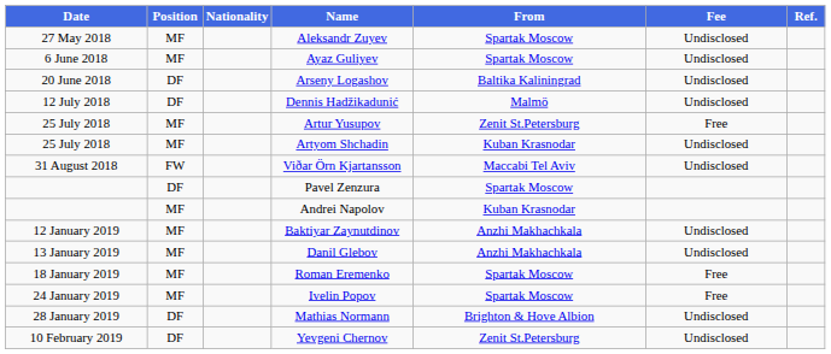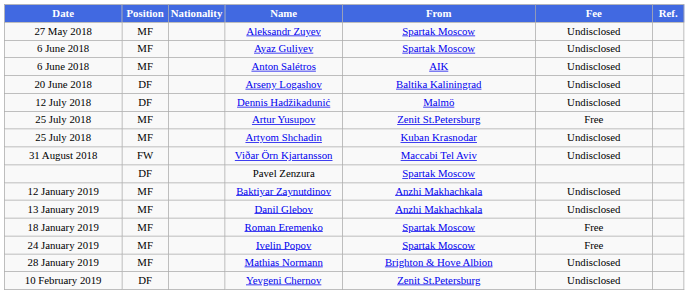+ row: 6 June 2018 | MF | Anton Salétros | AIK | Undisclosed
- row: MF | Andrei Napolov | Kuban Krasnodar
Mathias Normann | Position: DF -> MF
